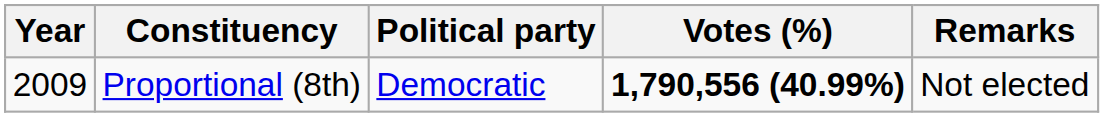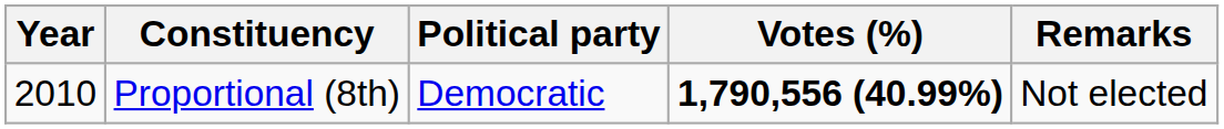Proportional (8th) | Year: 2009 -> 2010
